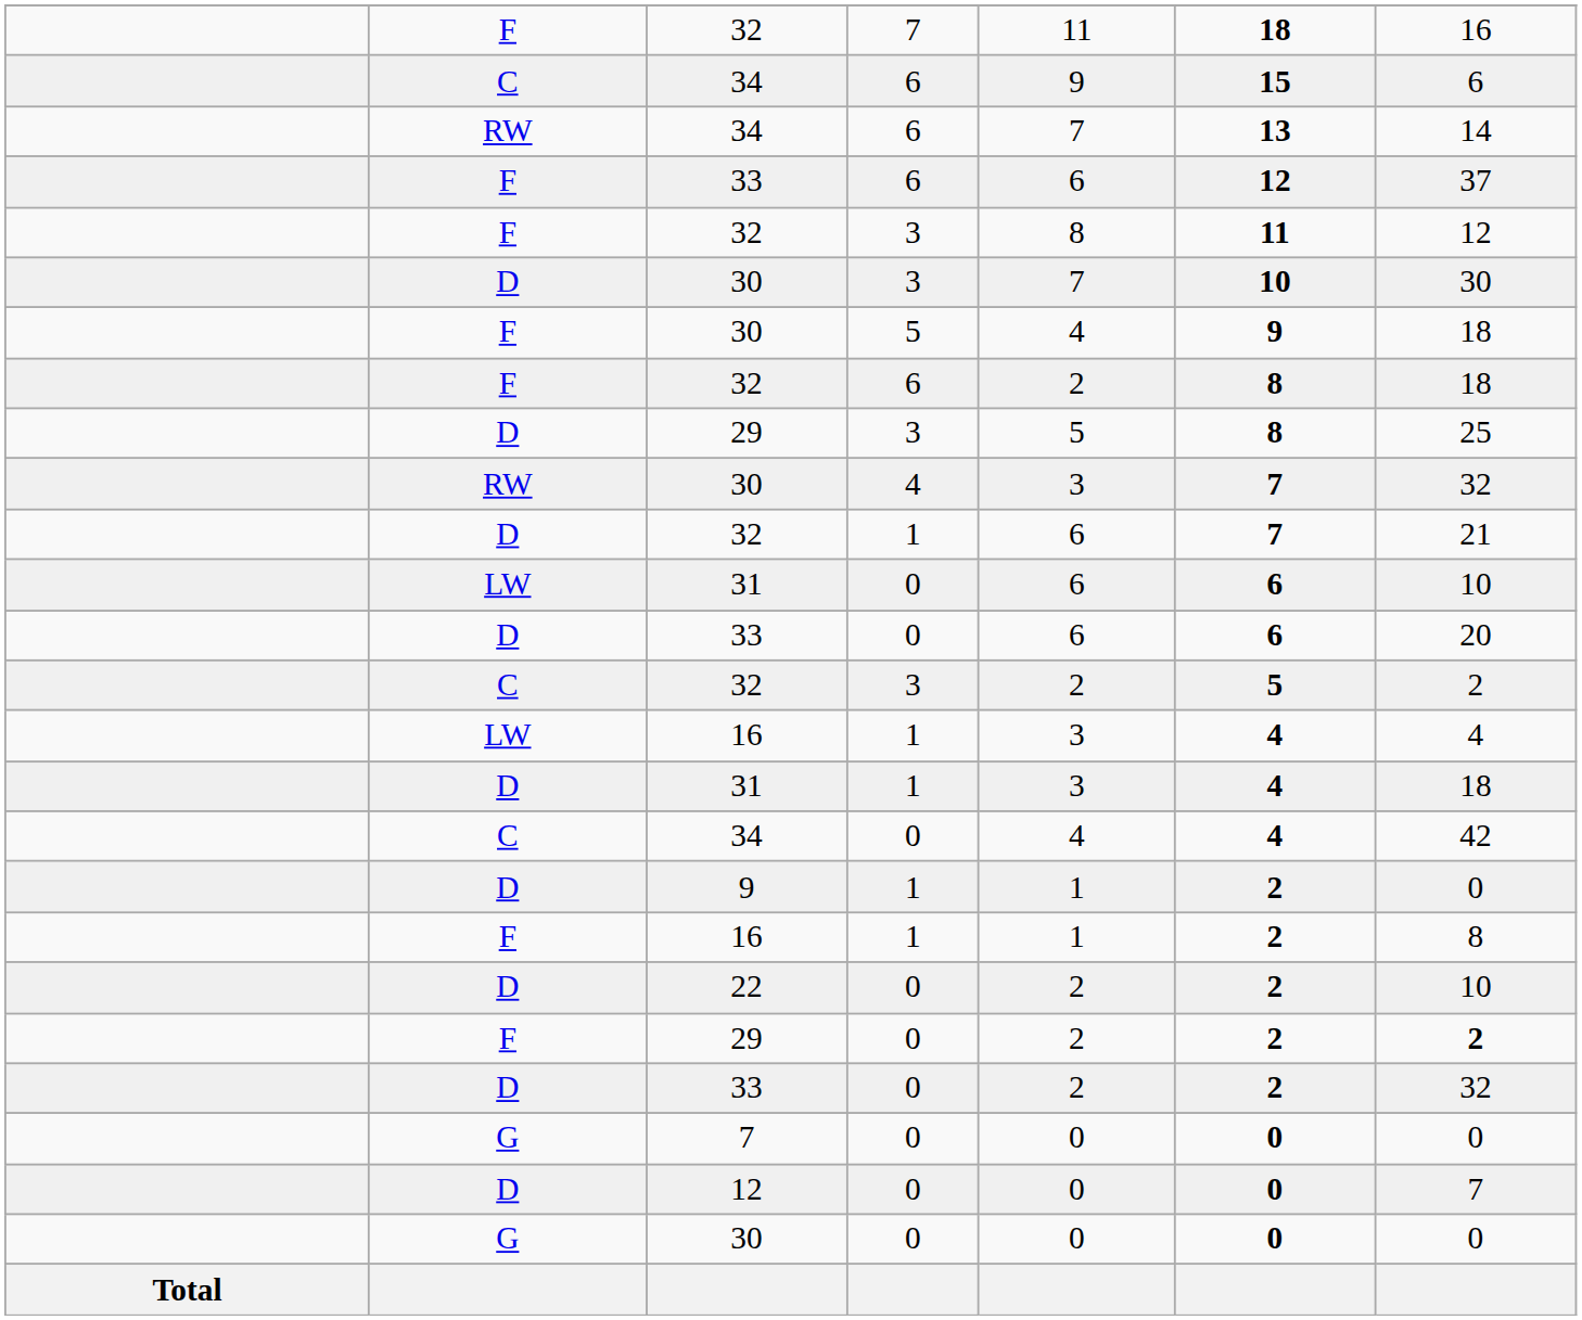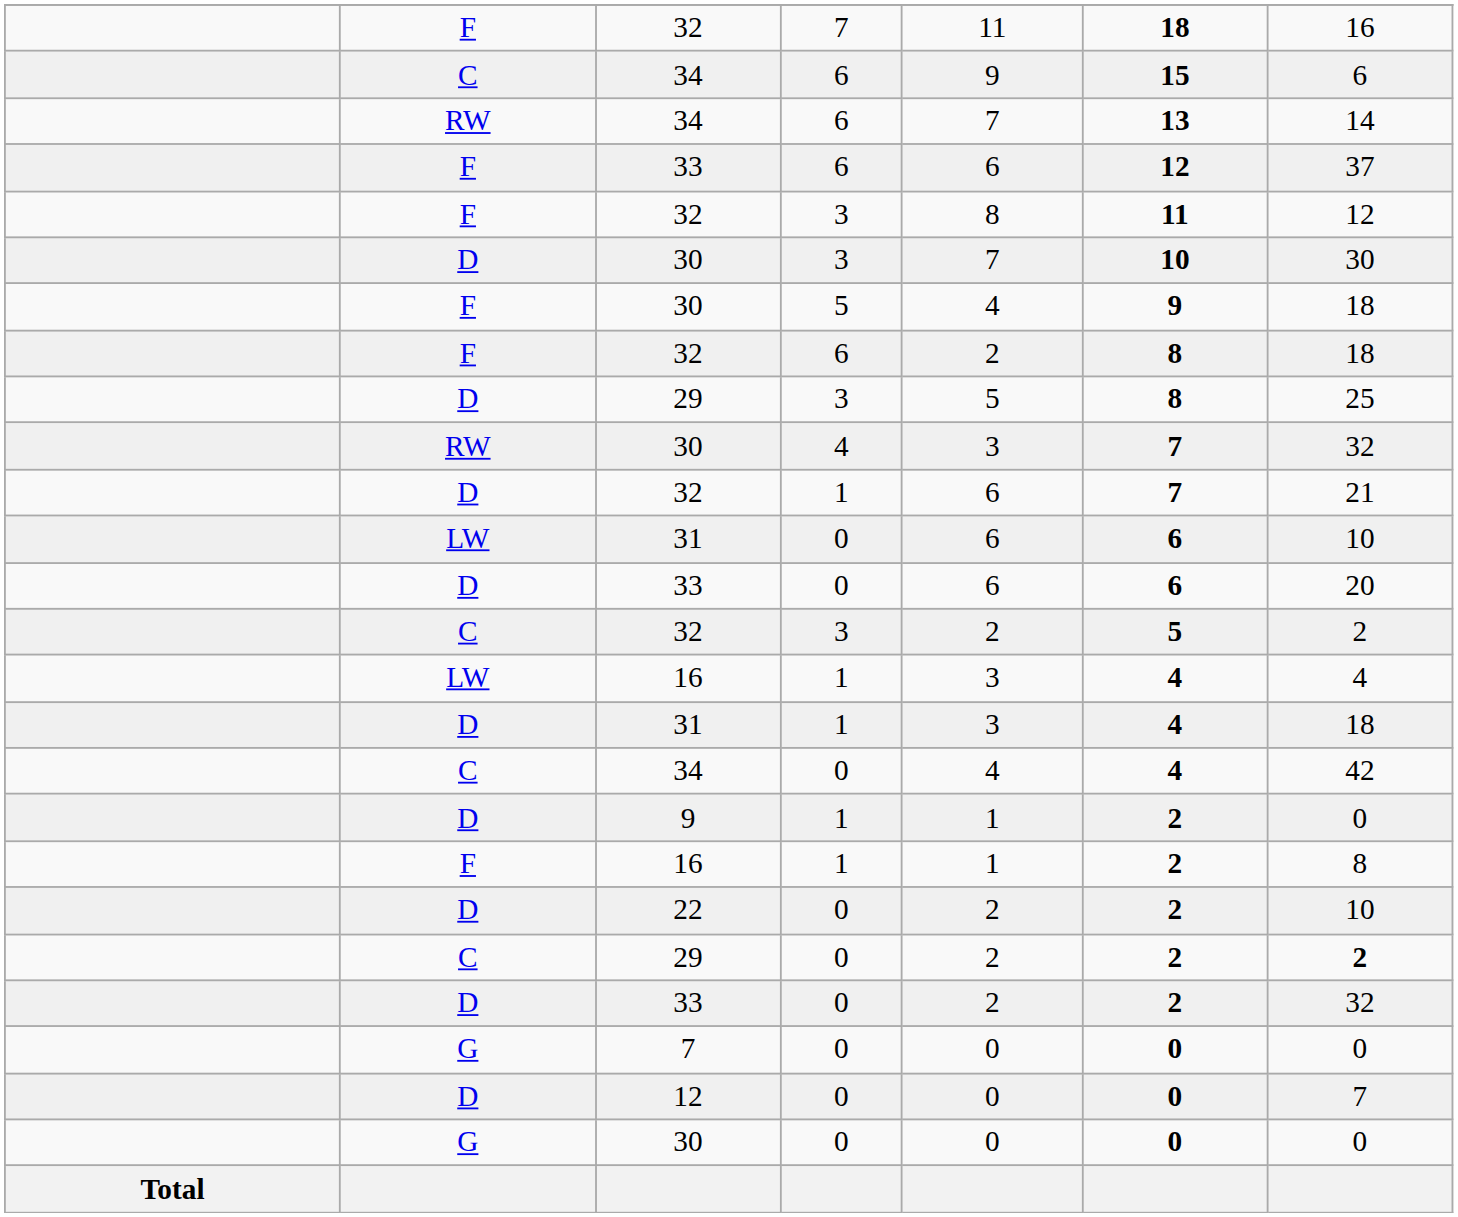29 / 0 | column 2: F -> C
